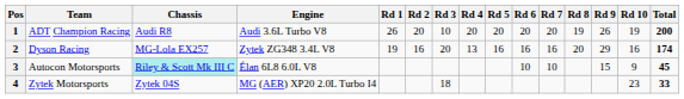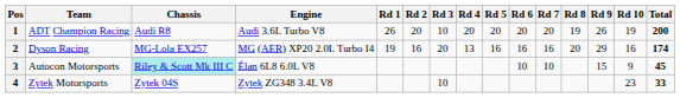2 | Engine: Zytek ZG348 3.4L V8 -> MG (AER) XP20 2.0L Turbo I4
4 | Engine: MG (AER) XP20 2.0L Turbo I4 -> Zytek ZG348 3.4L V8
4 | Rd 3: 18 -> 10
